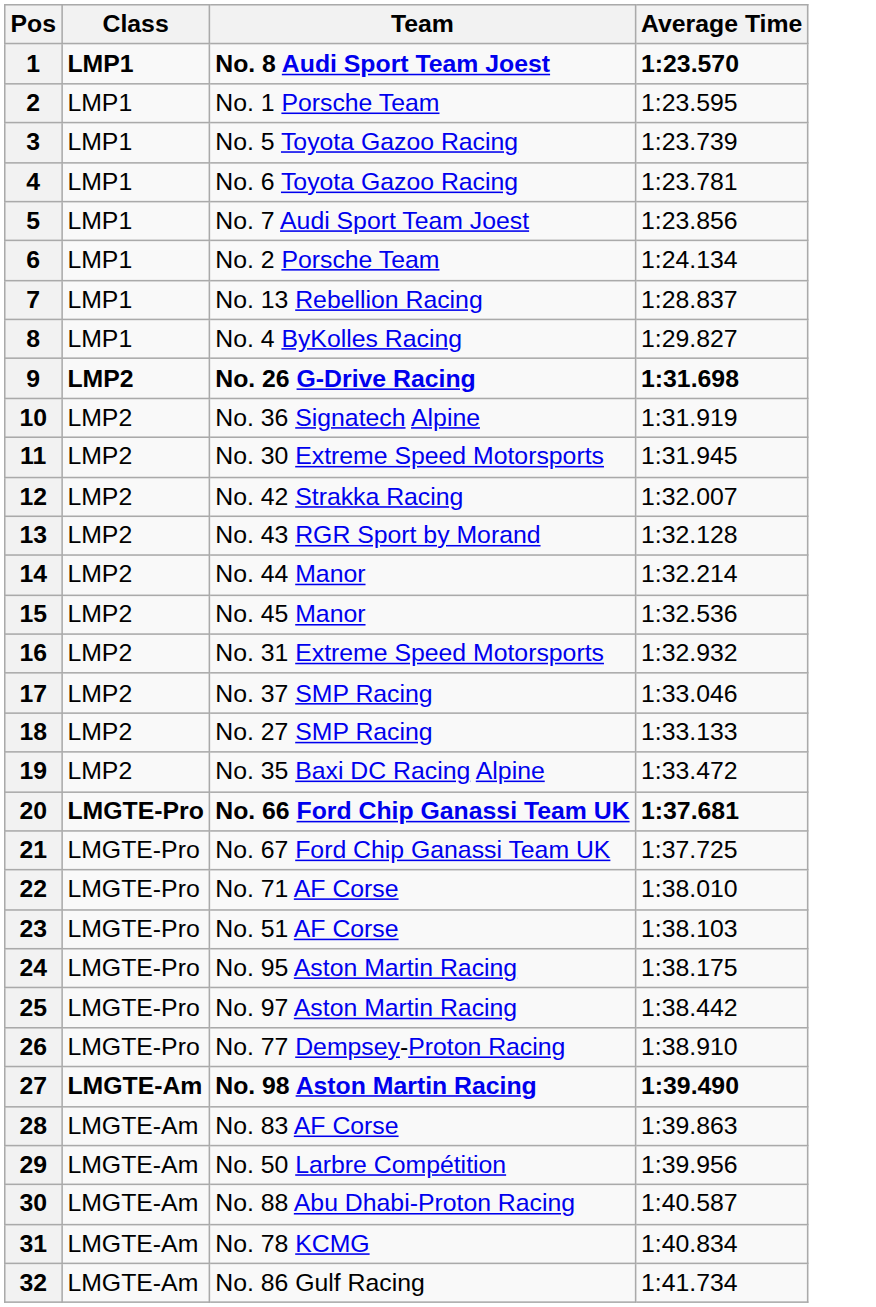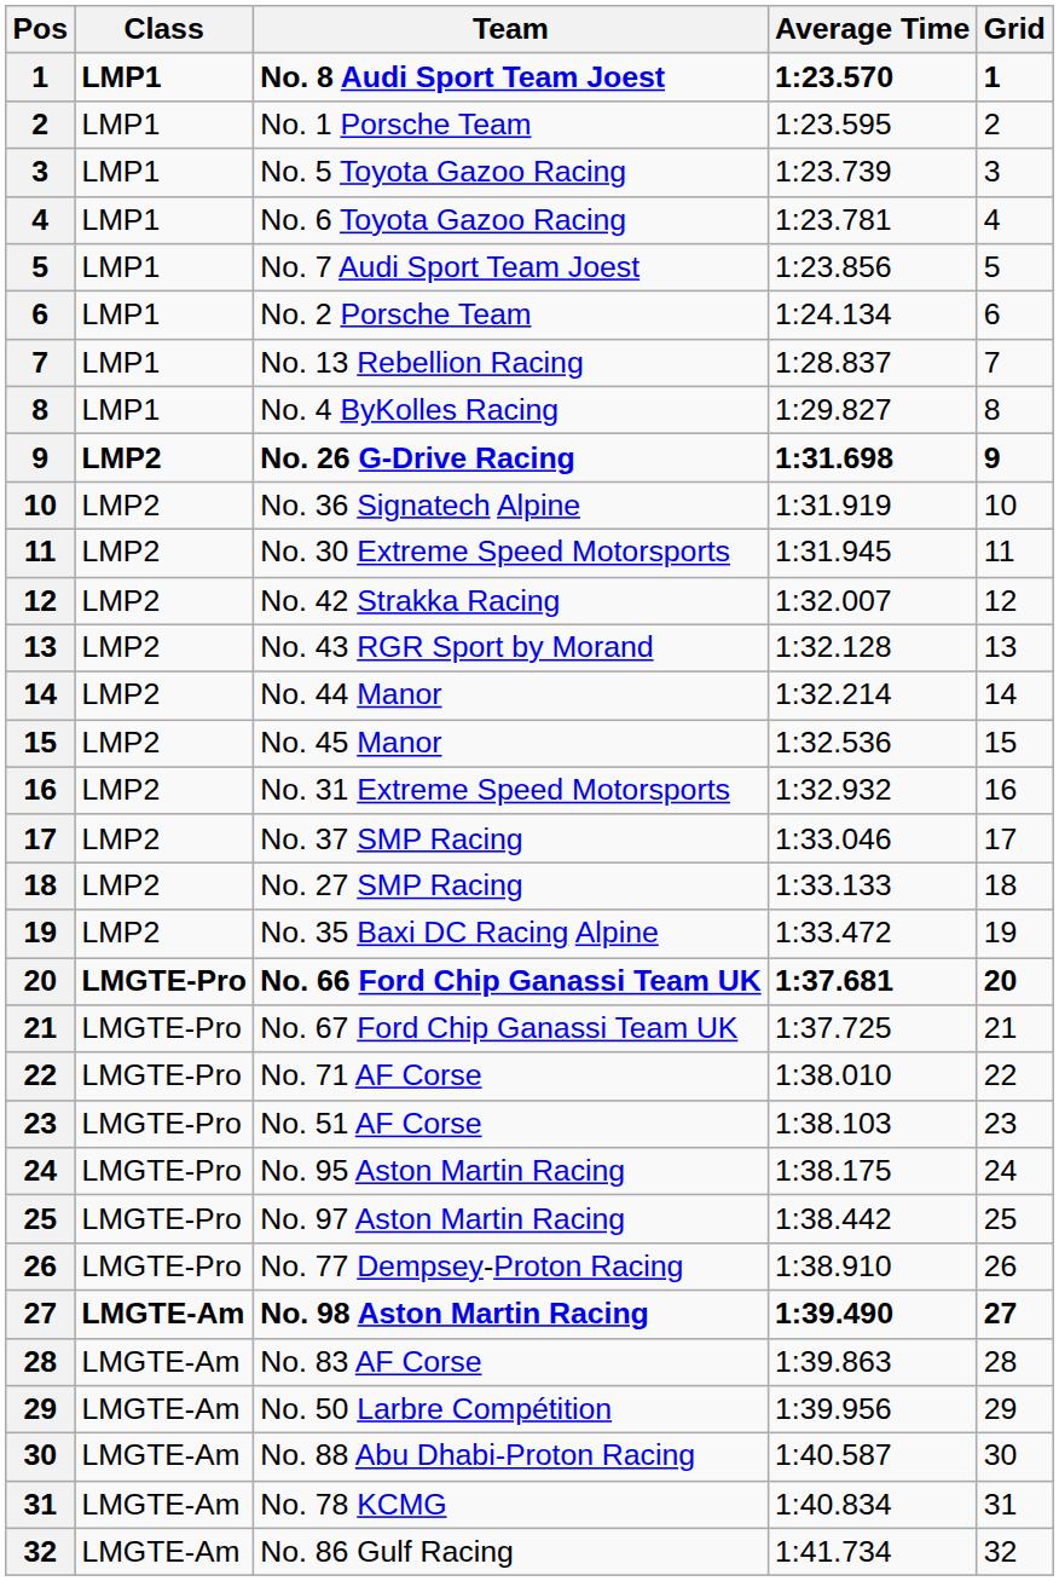+ column: Grid | 1 | 2 | 3 | 4 | 5 | 6 | 7 | 8 | 9 | 10 | 11 | 12 | 13 | 14 | 15 | 16 | 17 | 18 | 19 | 20 | 21 | 22 | 23 | 24 | 25 | 26 | 27 | 28 | 29 | 30 | 31 | 32
